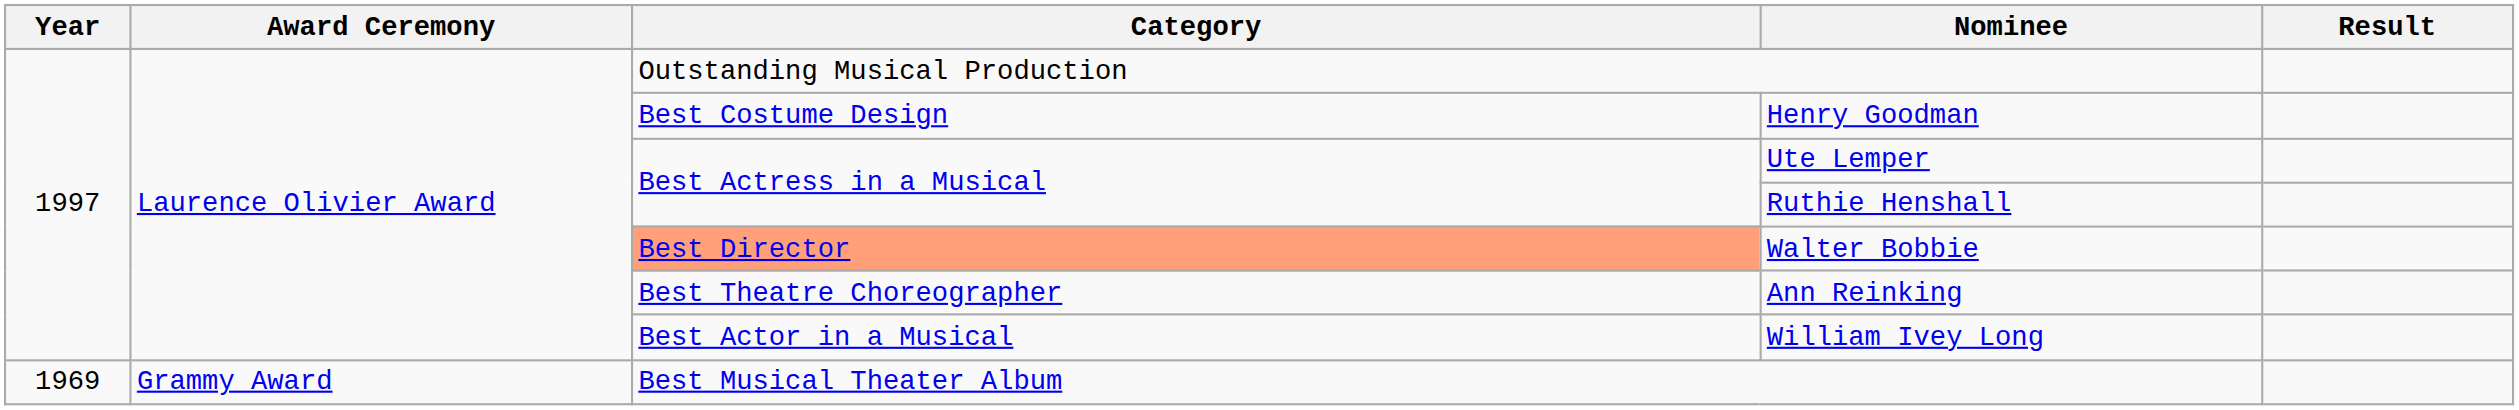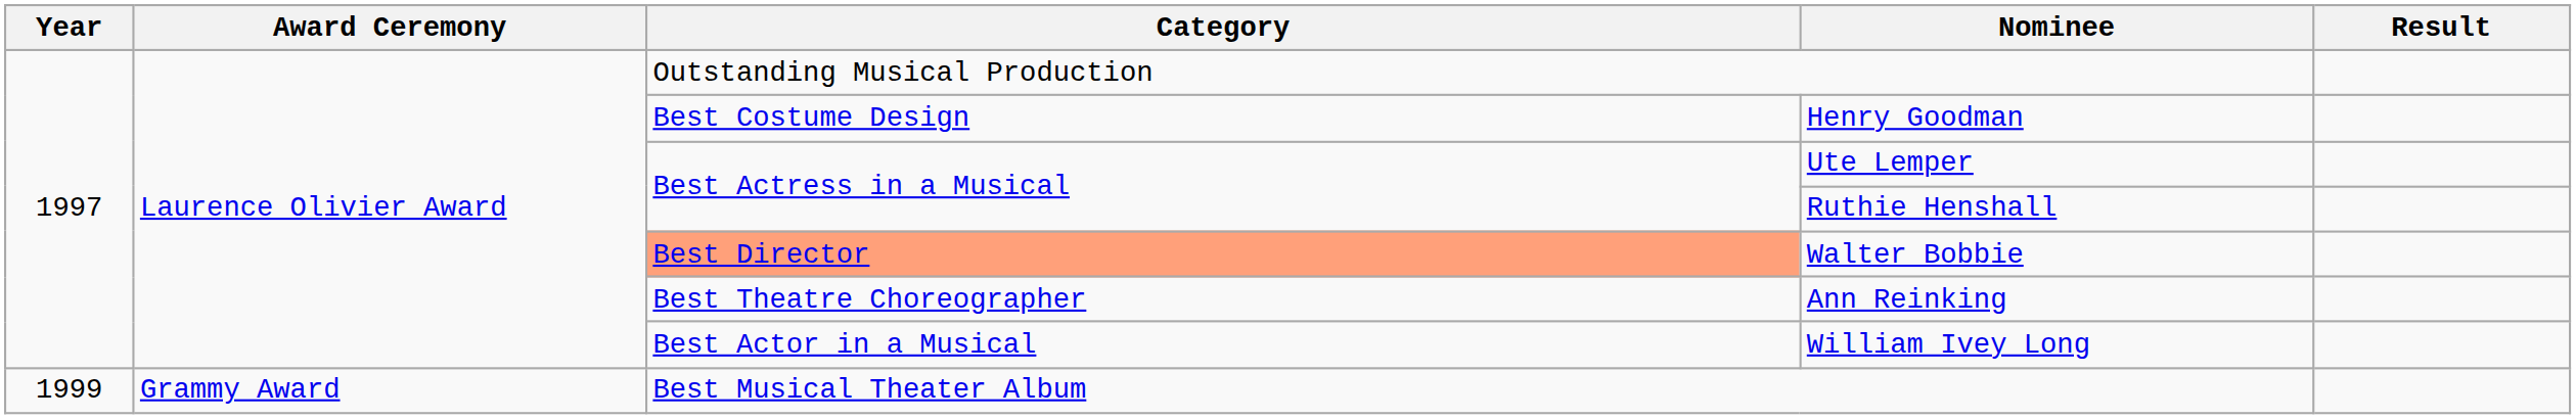Best Musical Theater Album | Year: 1969 -> 1999
